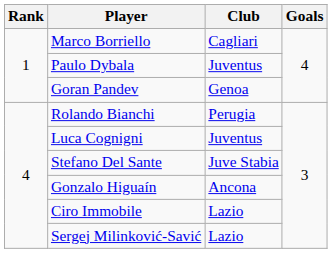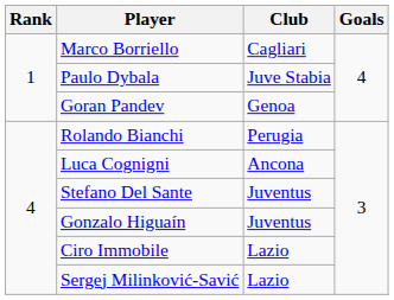Paulo Dybala | Club: Juventus -> Juve Stabia
Luca Cognigni | Club: Juventus -> Ancona
Stefano Del Sante | Club: Juve Stabia -> Juventus
Gonzalo Higuaín | Club: Ancona -> Juventus
